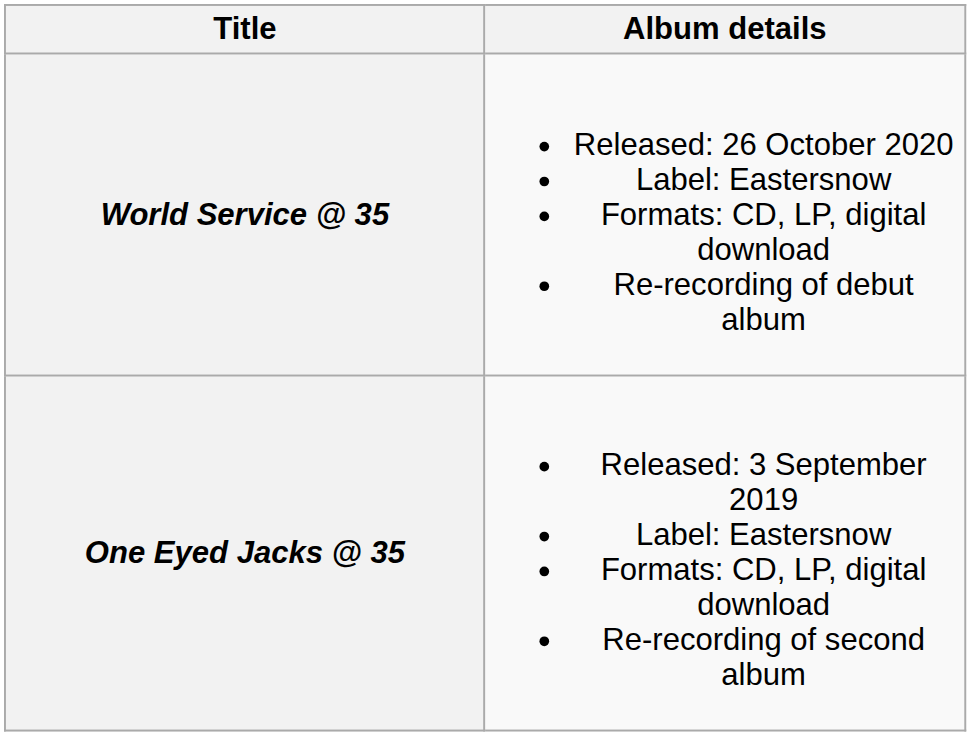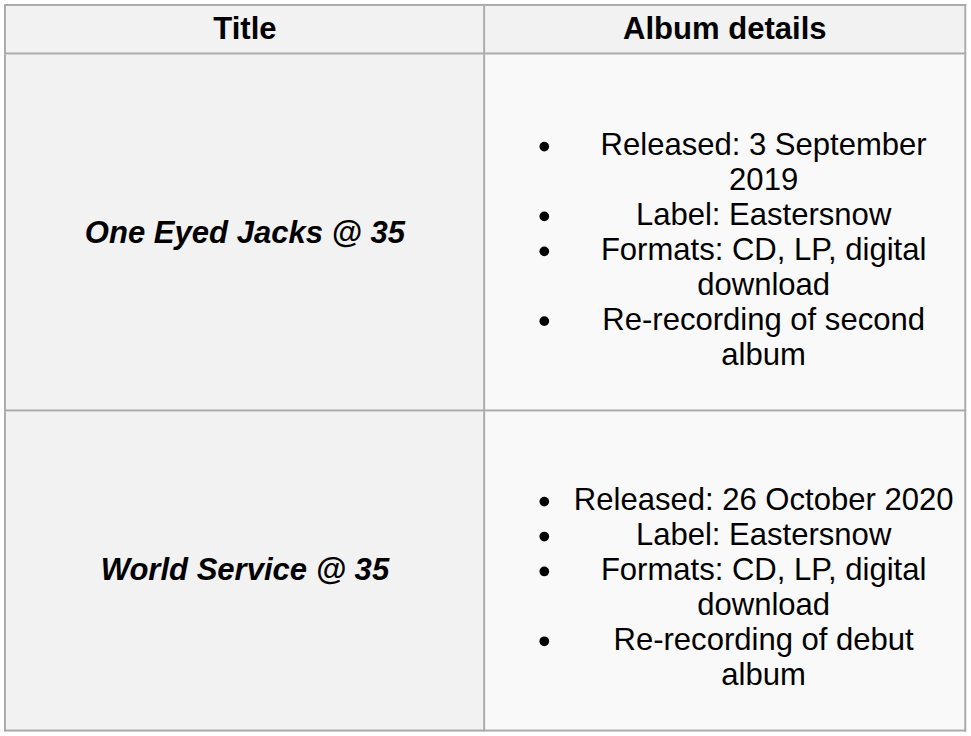rows swapped: One Eyed Jacks @ 35 <-> World Service @ 35
